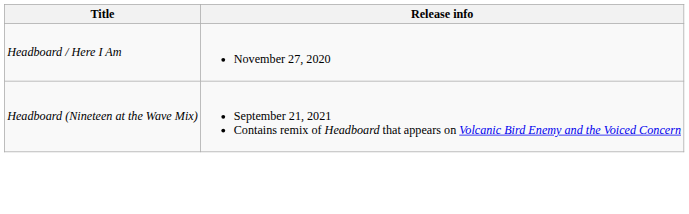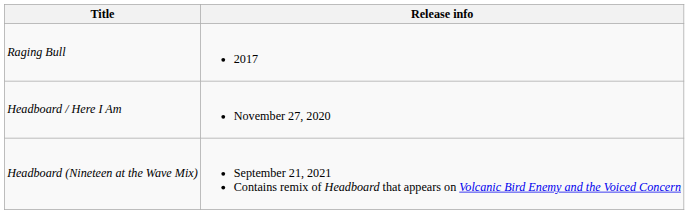+ row: Raging Bull | 2017
